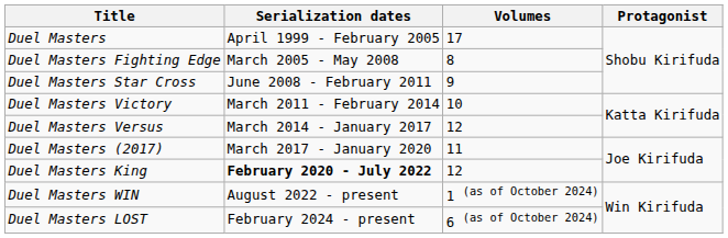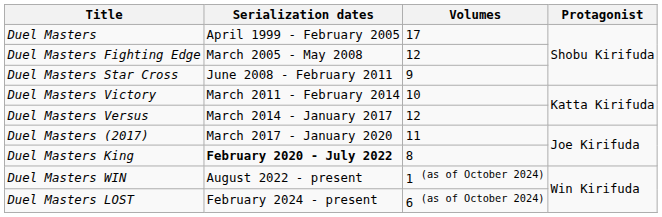Duel Masters Fighting Edge | Volumes: 8 -> 12
Duel Masters King | Volumes: 12 -> 8
